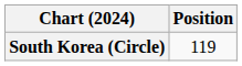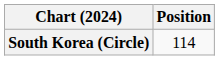South Korea (Circle) | Position: 119 -> 114
